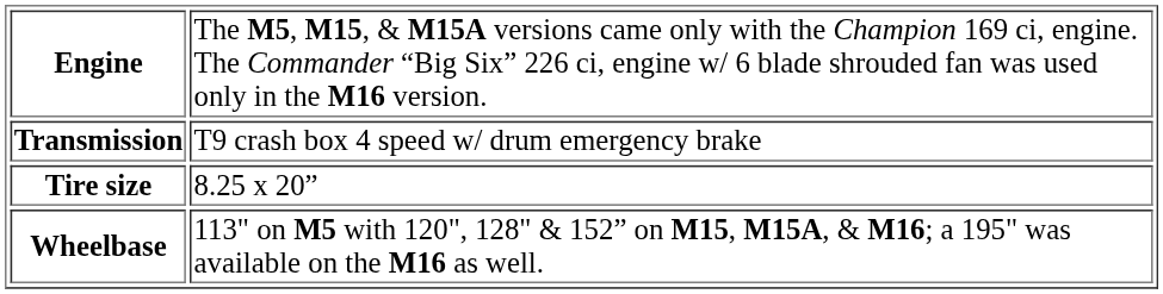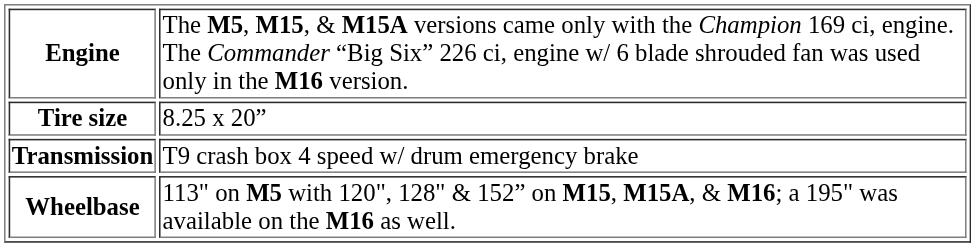rows swapped: Transmission <-> Tire size
